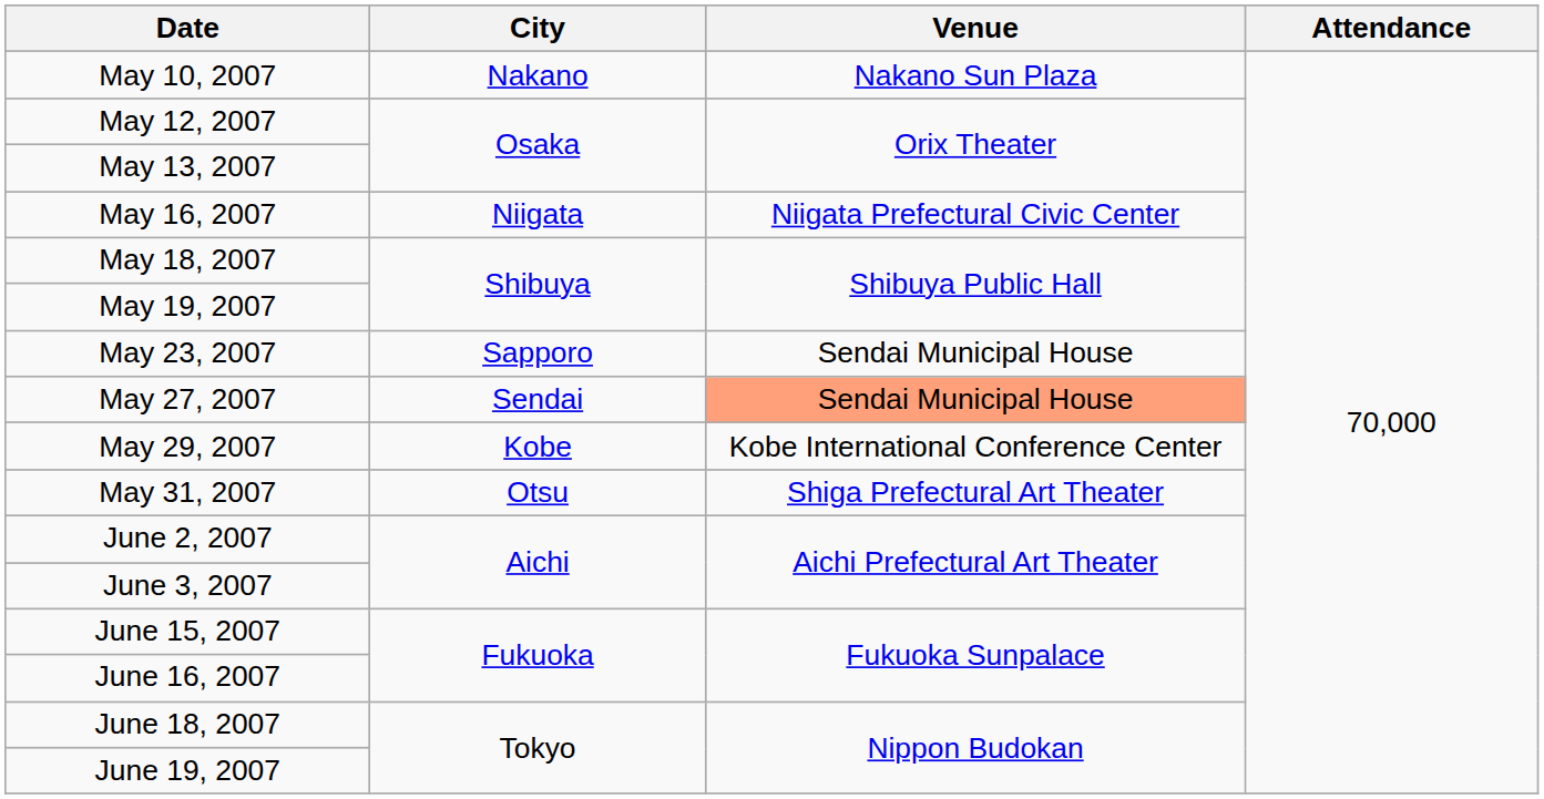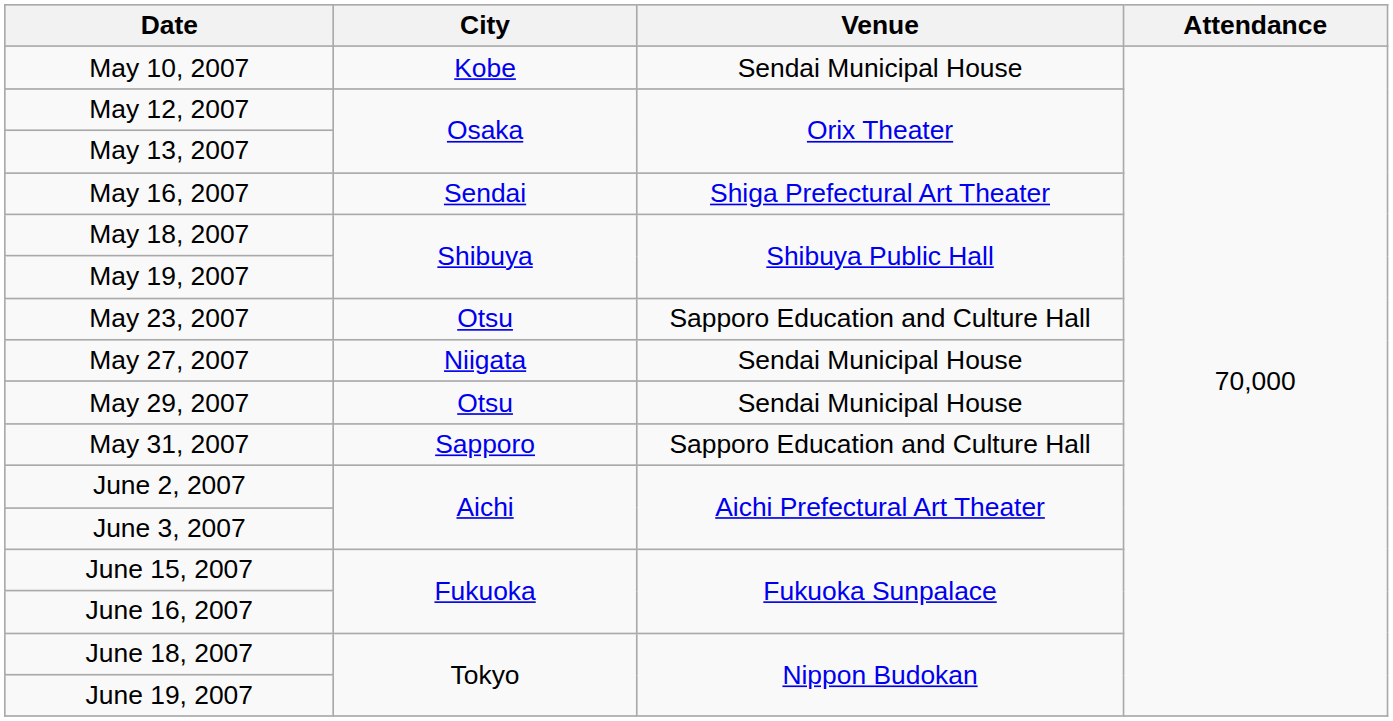May 10, 2007 | City: Nakano -> Kobe
May 10, 2007 | Venue: Nakano Sun Plaza -> Sendai Municipal House
May 16, 2007 | City: Niigata -> Sendai
May 16, 2007 | Venue: Niigata Prefectural Civic Center -> Shiga Prefectural Art Theater
May 23, 2007 | City: Sapporo -> Otsu
May 23, 2007 | Venue: Sendai Municipal House -> Sapporo Education and Culture Hall
May 27, 2007 | City: Sendai -> Niigata
May 27, 2007 | Venue: lightsalmon background -> no background
May 29, 2007 | City: Kobe -> Otsu
May 29, 2007 | Venue: Kobe International Conference Center -> Sendai Municipal House
May 31, 2007 | City: Otsu -> Sapporo
May 31, 2007 | Venue: Shiga Prefectural Art Theater -> Sapporo Education and Culture Hall
